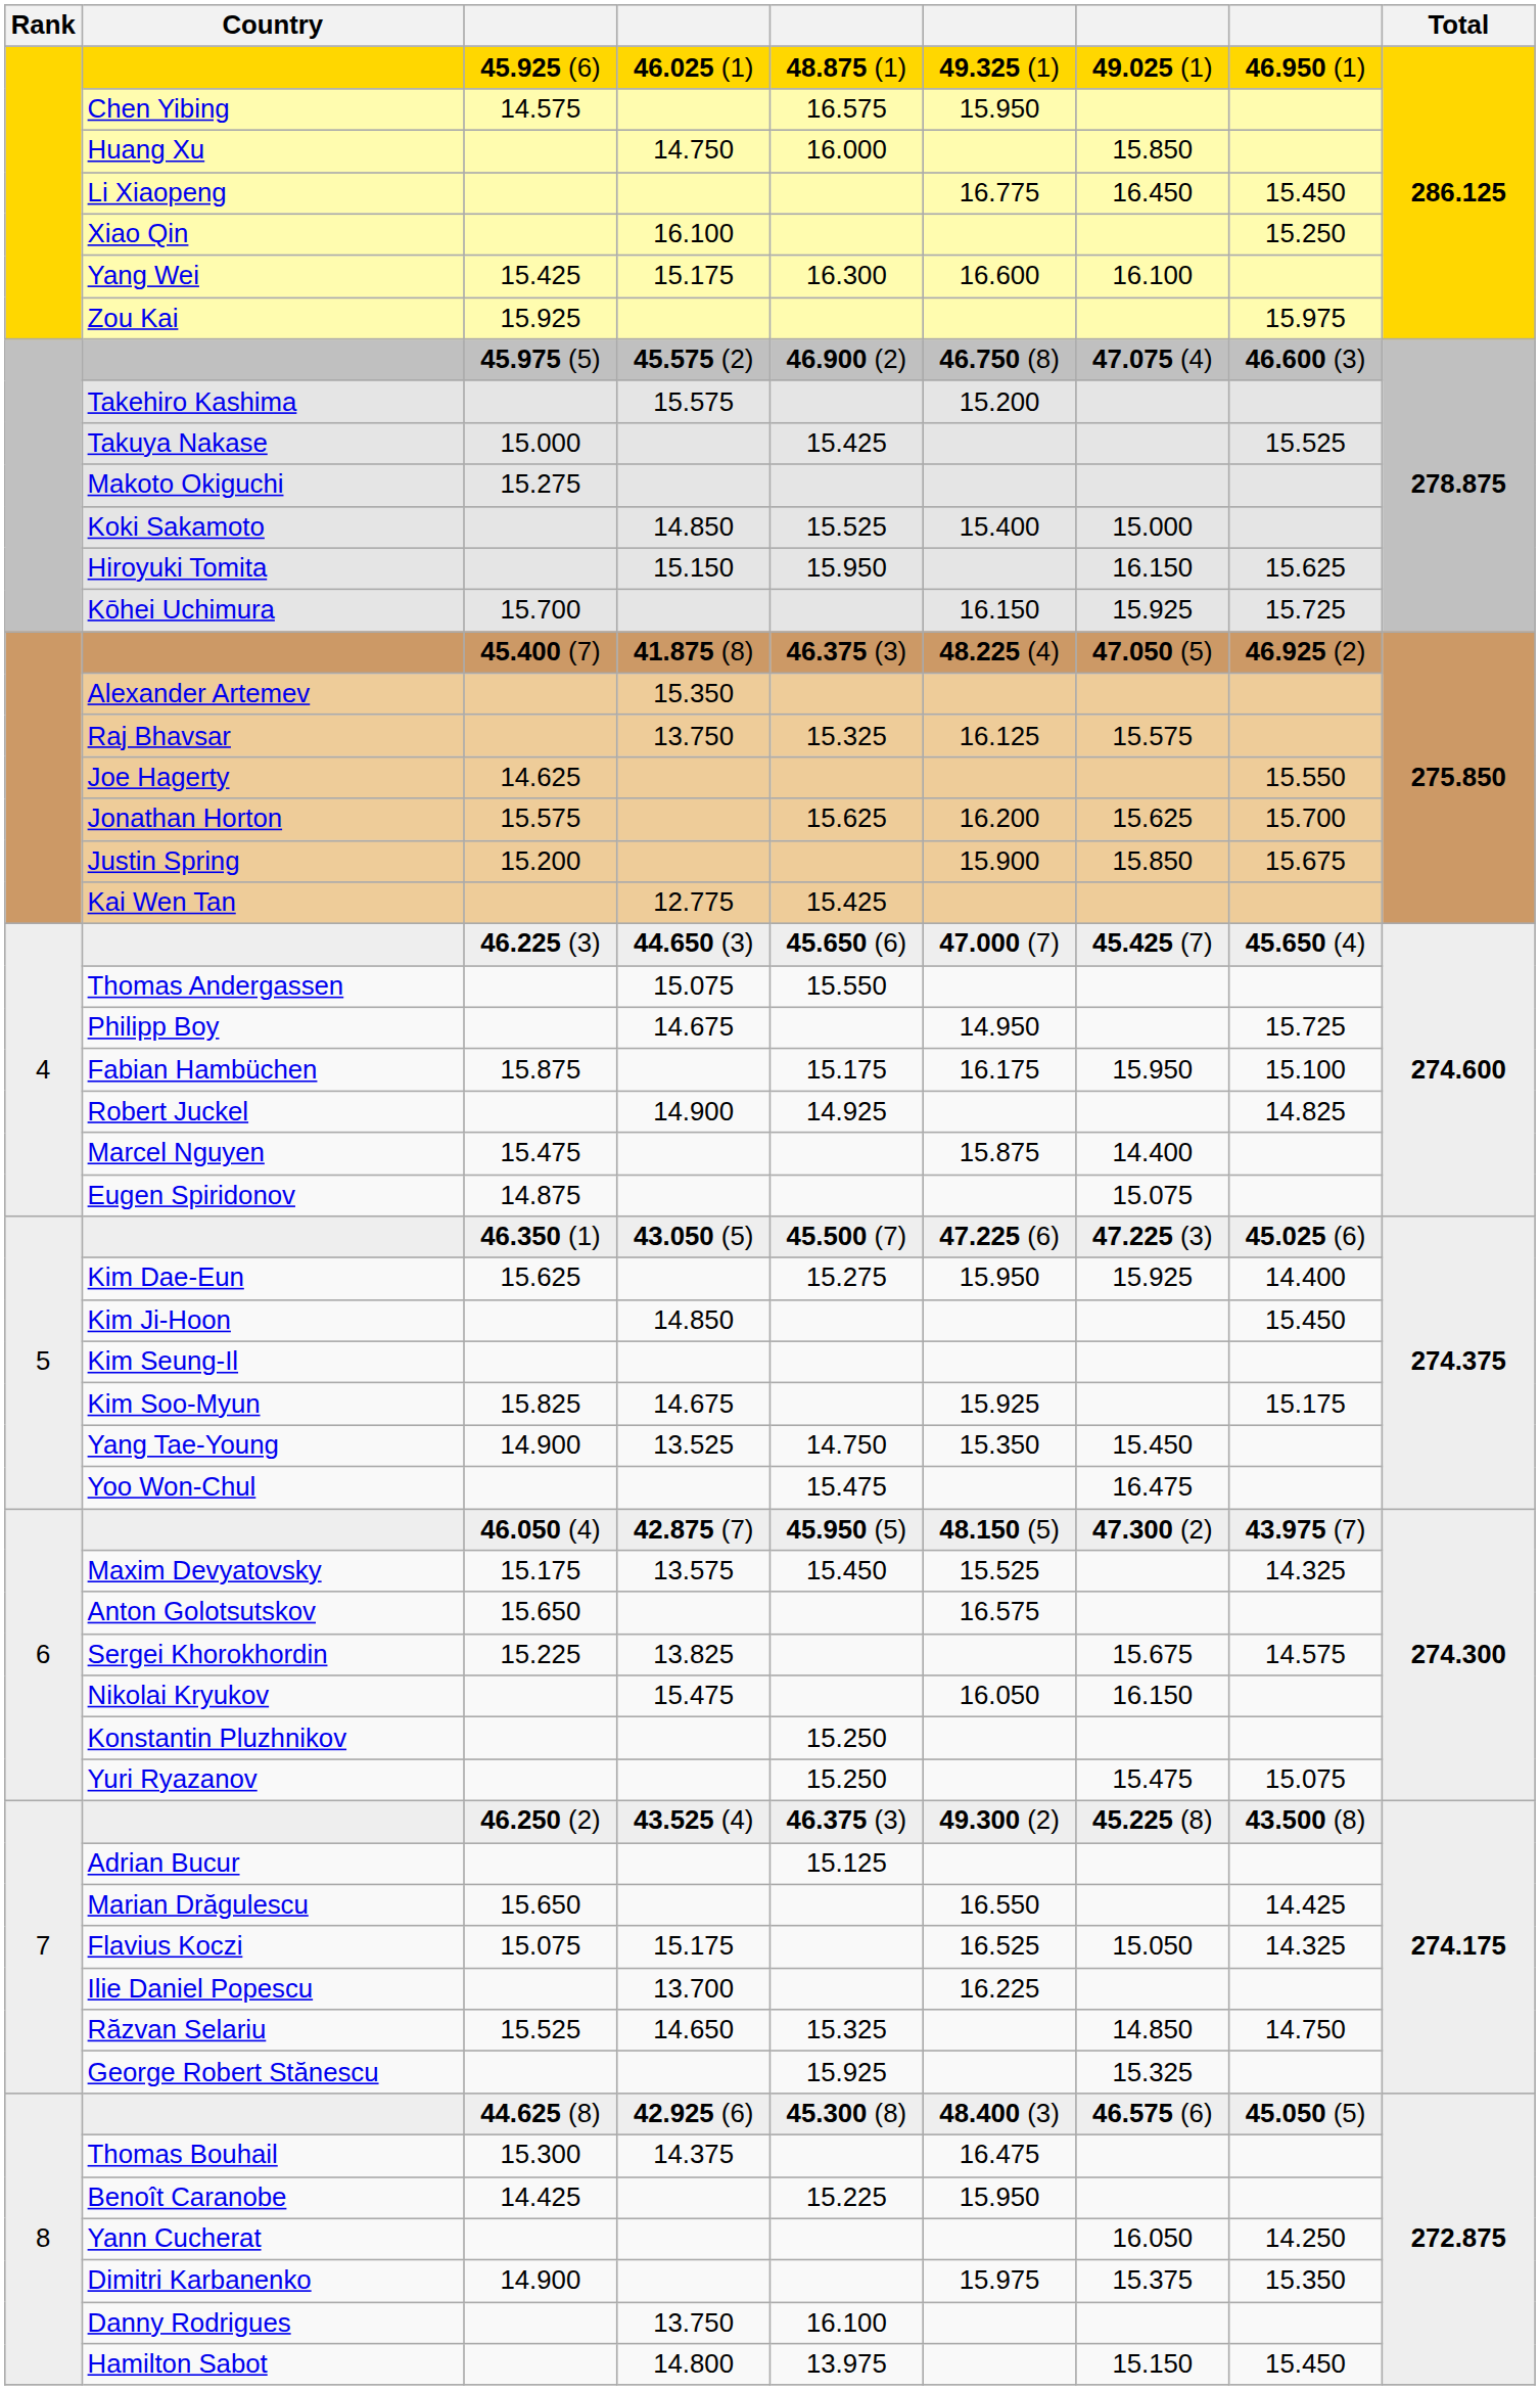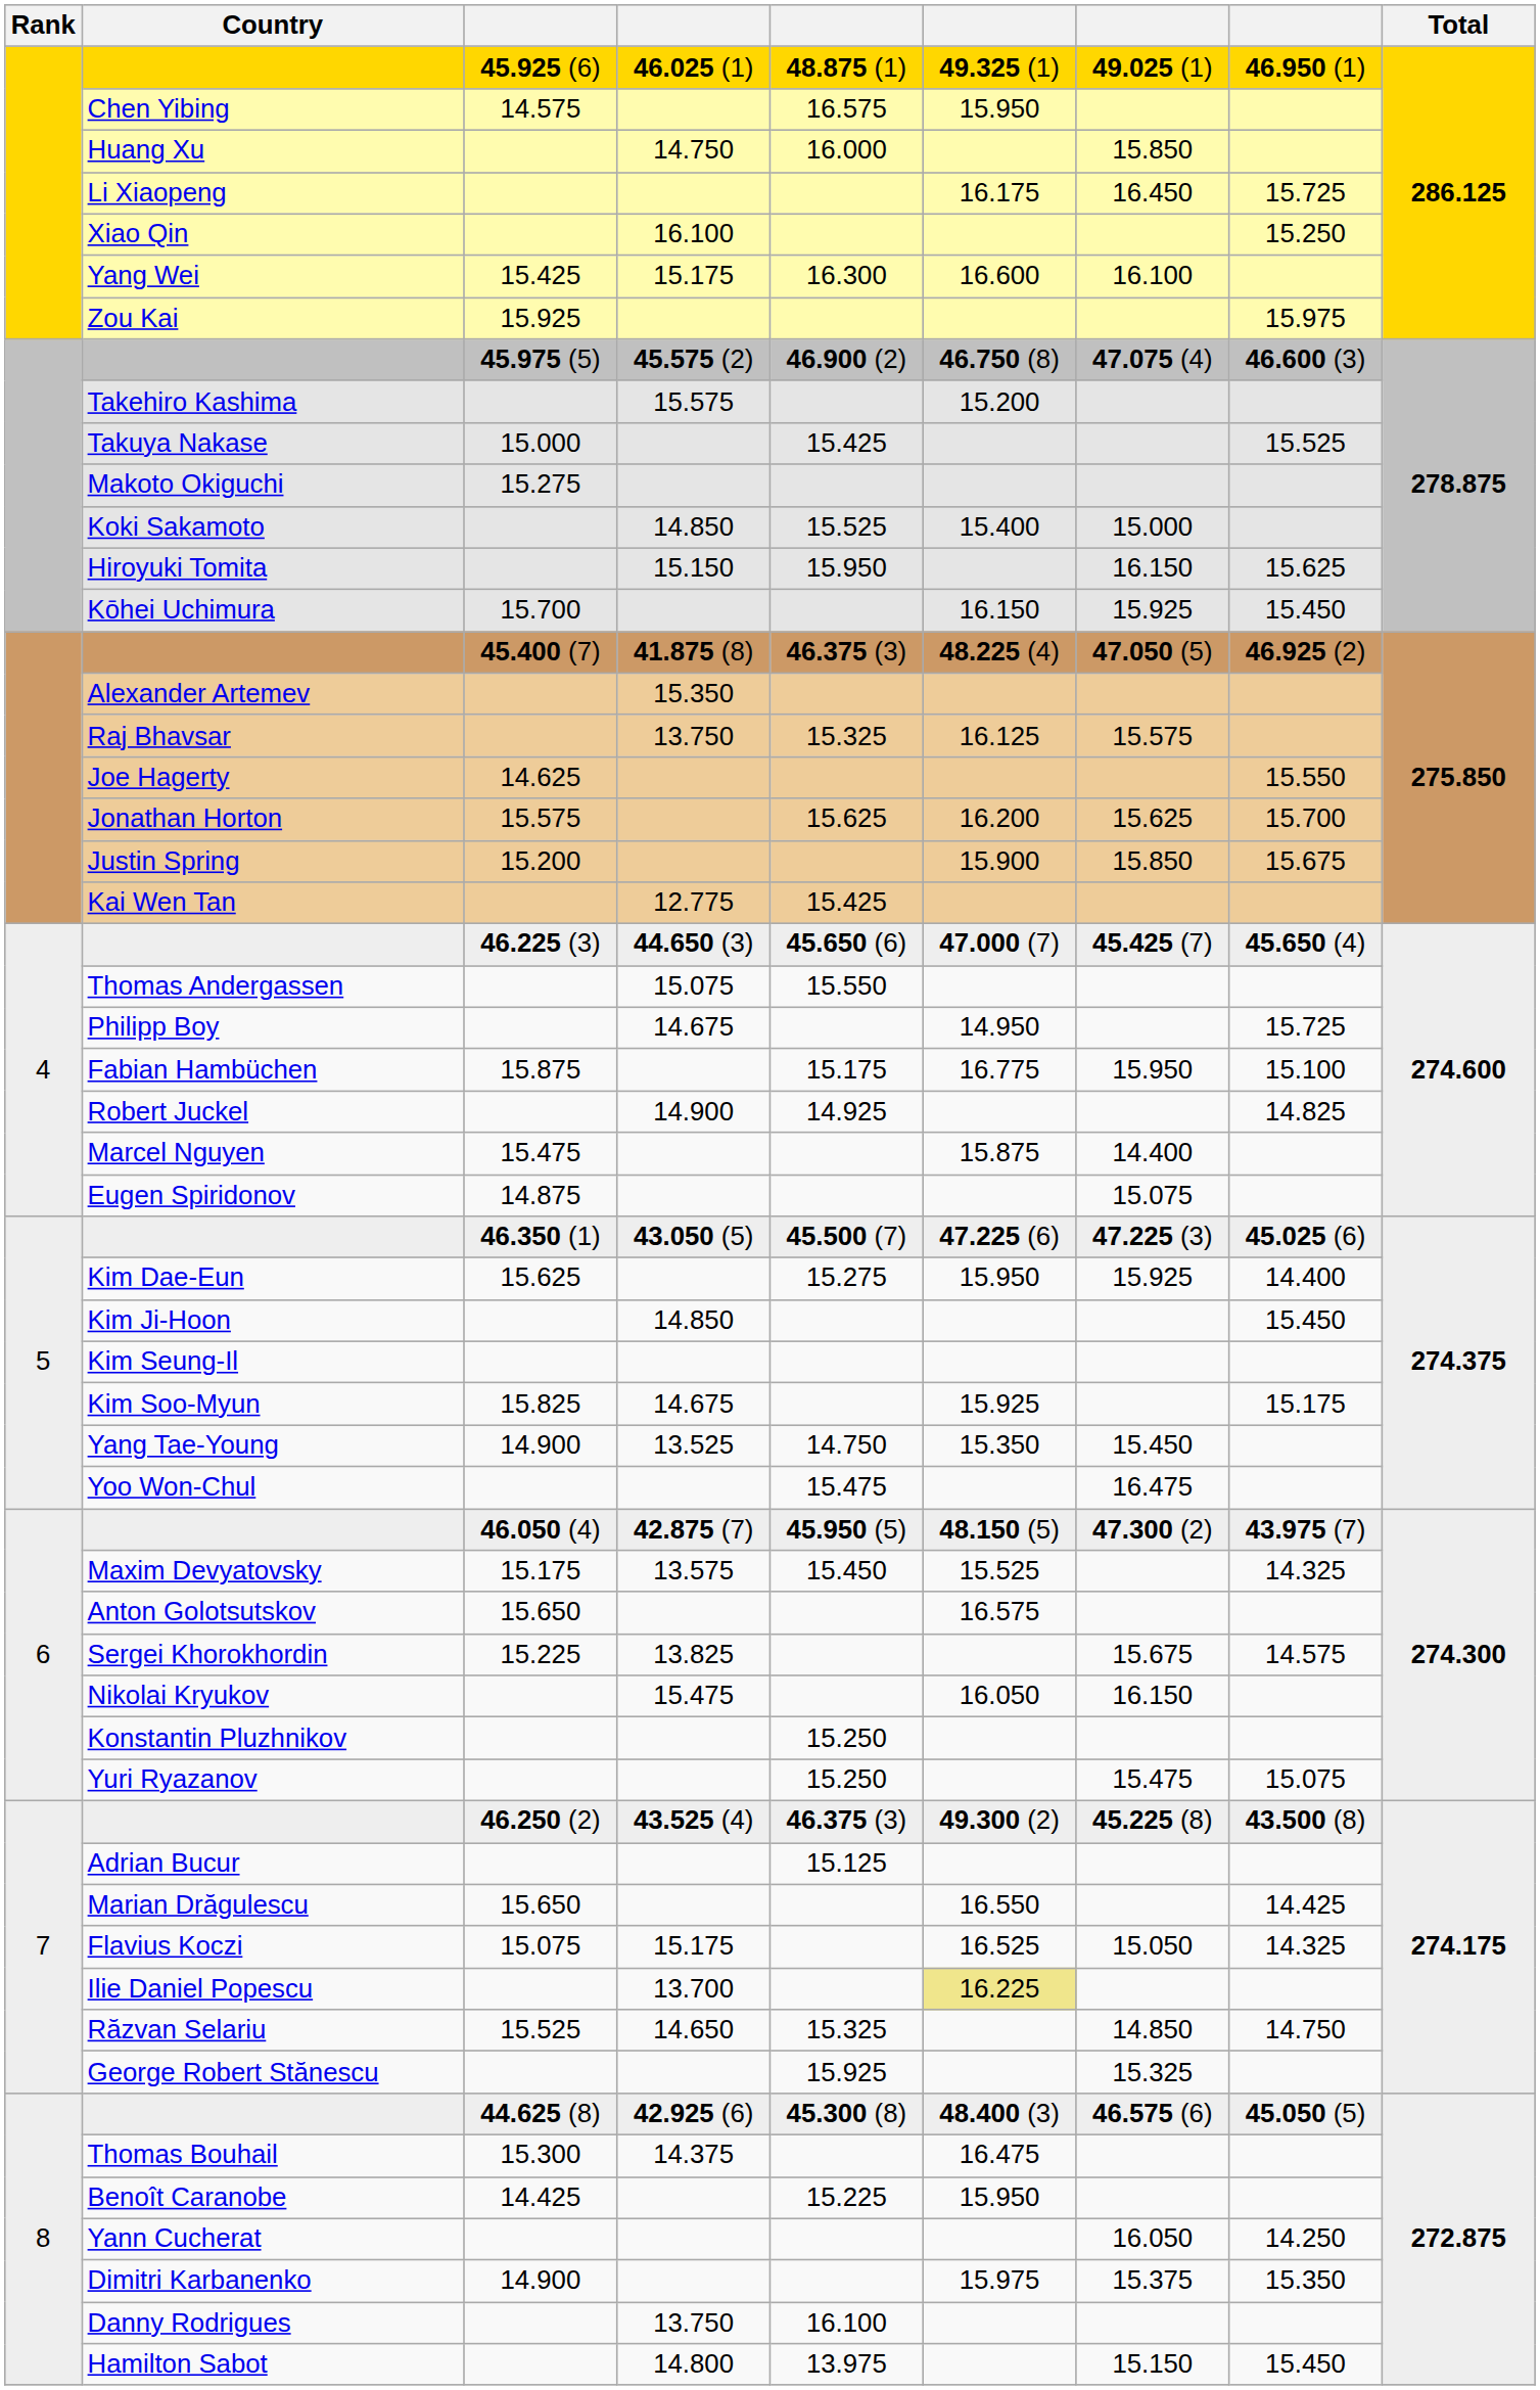Li Xiaopeng | column 6: 16.775 -> 16.175
Li Xiaopeng | column 8: 15.450 -> 15.725
Kōhei Uchimura | column 8: 15.725 -> 15.450
Fabian Hambüchen | column 6: 16.175 -> 16.775
Ilie Daniel Popescu | column 6: no background -> khaki background
